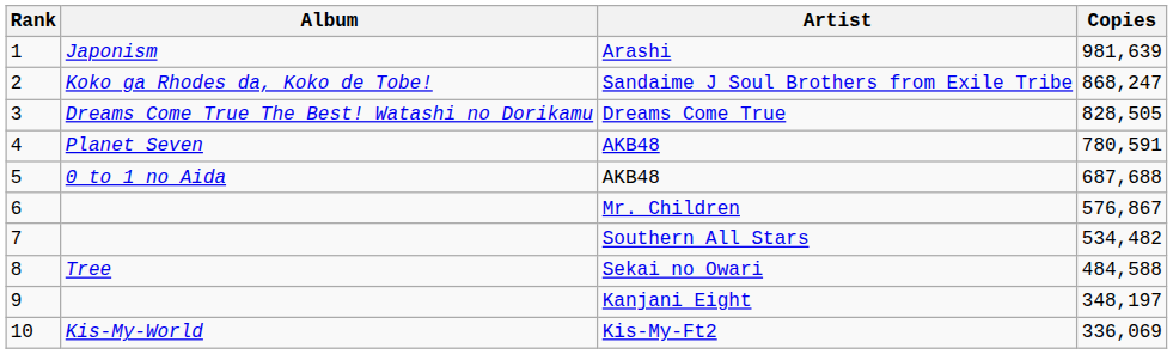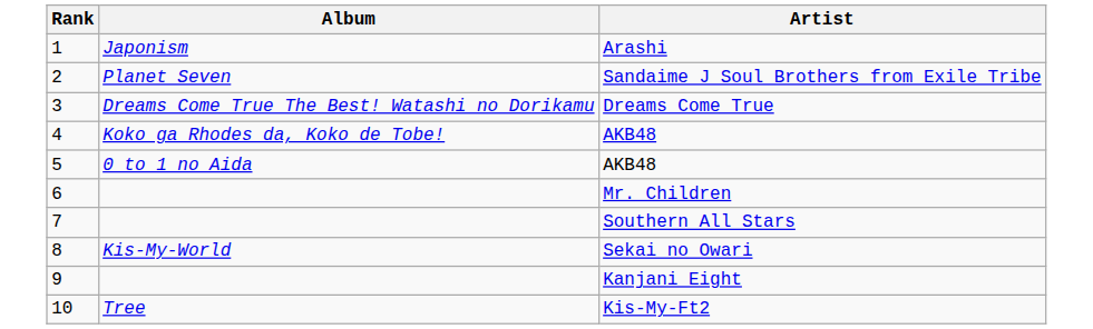- column: Copies | 981,639 | 868,247 | 828,505 | 780,591 | 687,688 | 576,867 | 534,482 | 484,588 | 348,197 | 336,069
Sandaime J Soul Brothers from Exile Tribe | Album: Koko ga Rhodes da, Koko de Tobe! -> Planet Seven
4 / AKB48 | Album: Planet Seven -> Koko ga Rhodes da, Koko de Tobe!
Sekai no Owari | Album: Tree -> Kis-My-World
Kis-My-Ft2 | Album: Kis-My-World -> Tree
